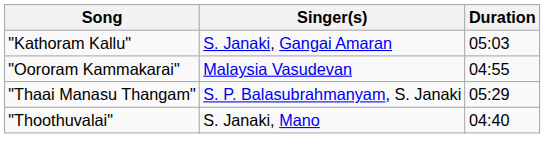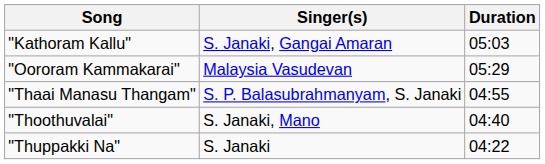"Oororam Kammakarai" | Duration: 04:55 -> 05:29
"Thaai Manasu Thangam" | Duration: 05:29 -> 04:55
+ row: "Thuppakki Na" | S. Janaki | 04:22
